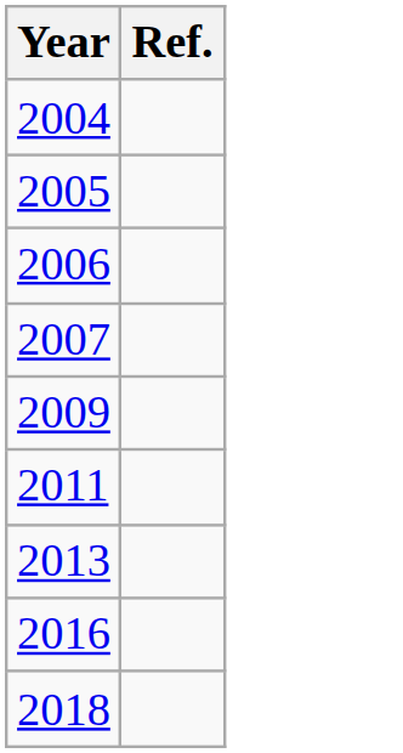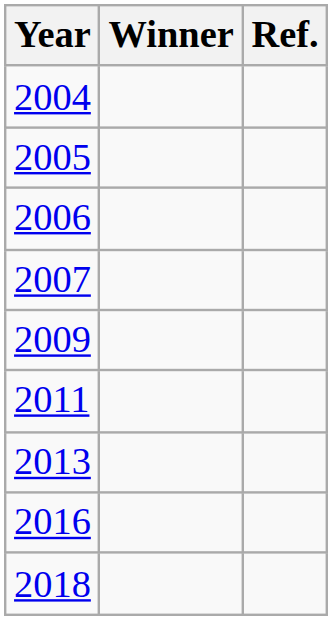+ column: Winner
